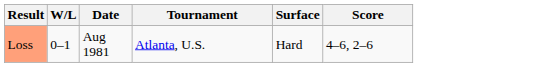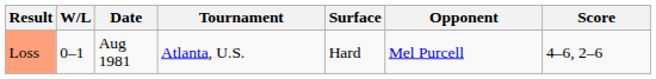+ column: Opponent | Mel Purcell
